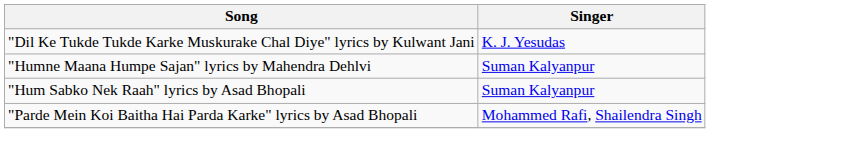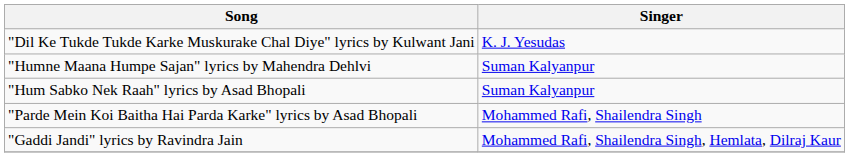+ row: "Gaddi Jandi" lyrics by Ravindra Jain | Mohammed Rafi, Shailendra Singh, Hemlata, Dilraj Kaur
